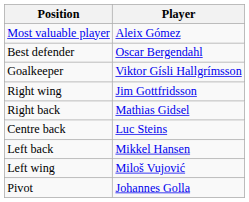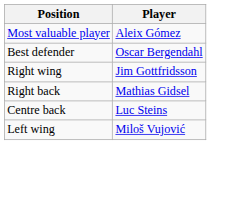- row: Goalkeeper | Viktor Gísli Hallgrímsson
- row: Left back | Mikkel Hansen
- row: Pivot | Johannes Golla
